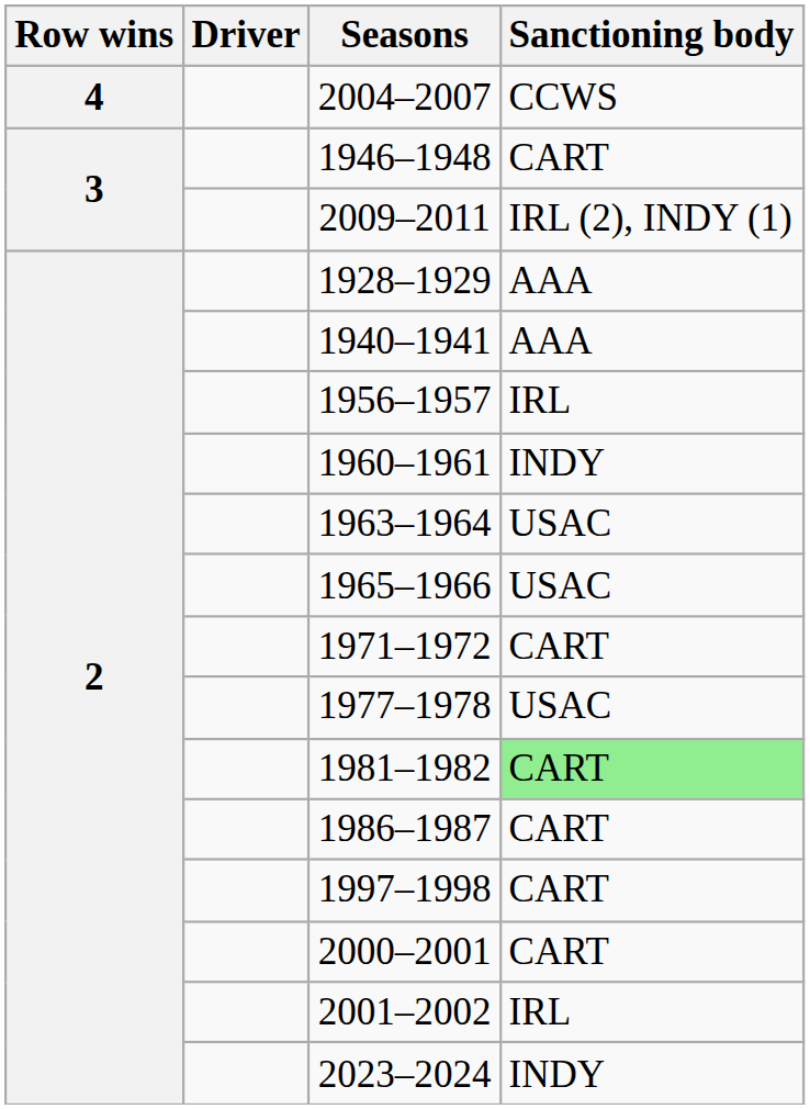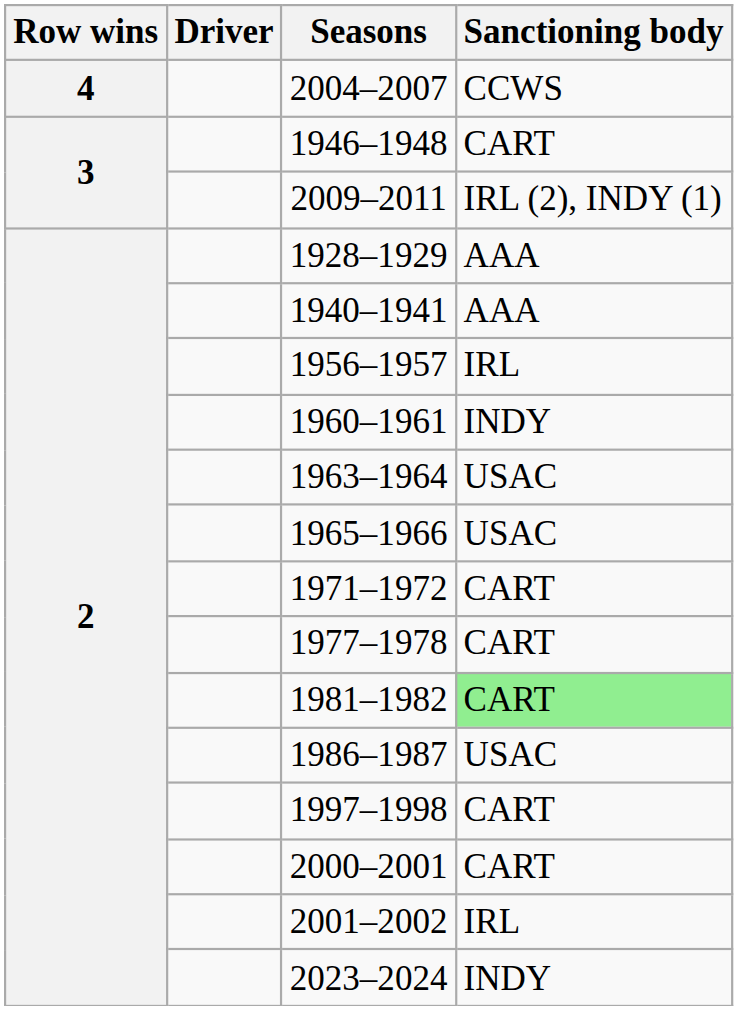1977–1978 | Sanctioning body: USAC -> CART
1986–1987 | Sanctioning body: CART -> USAC
